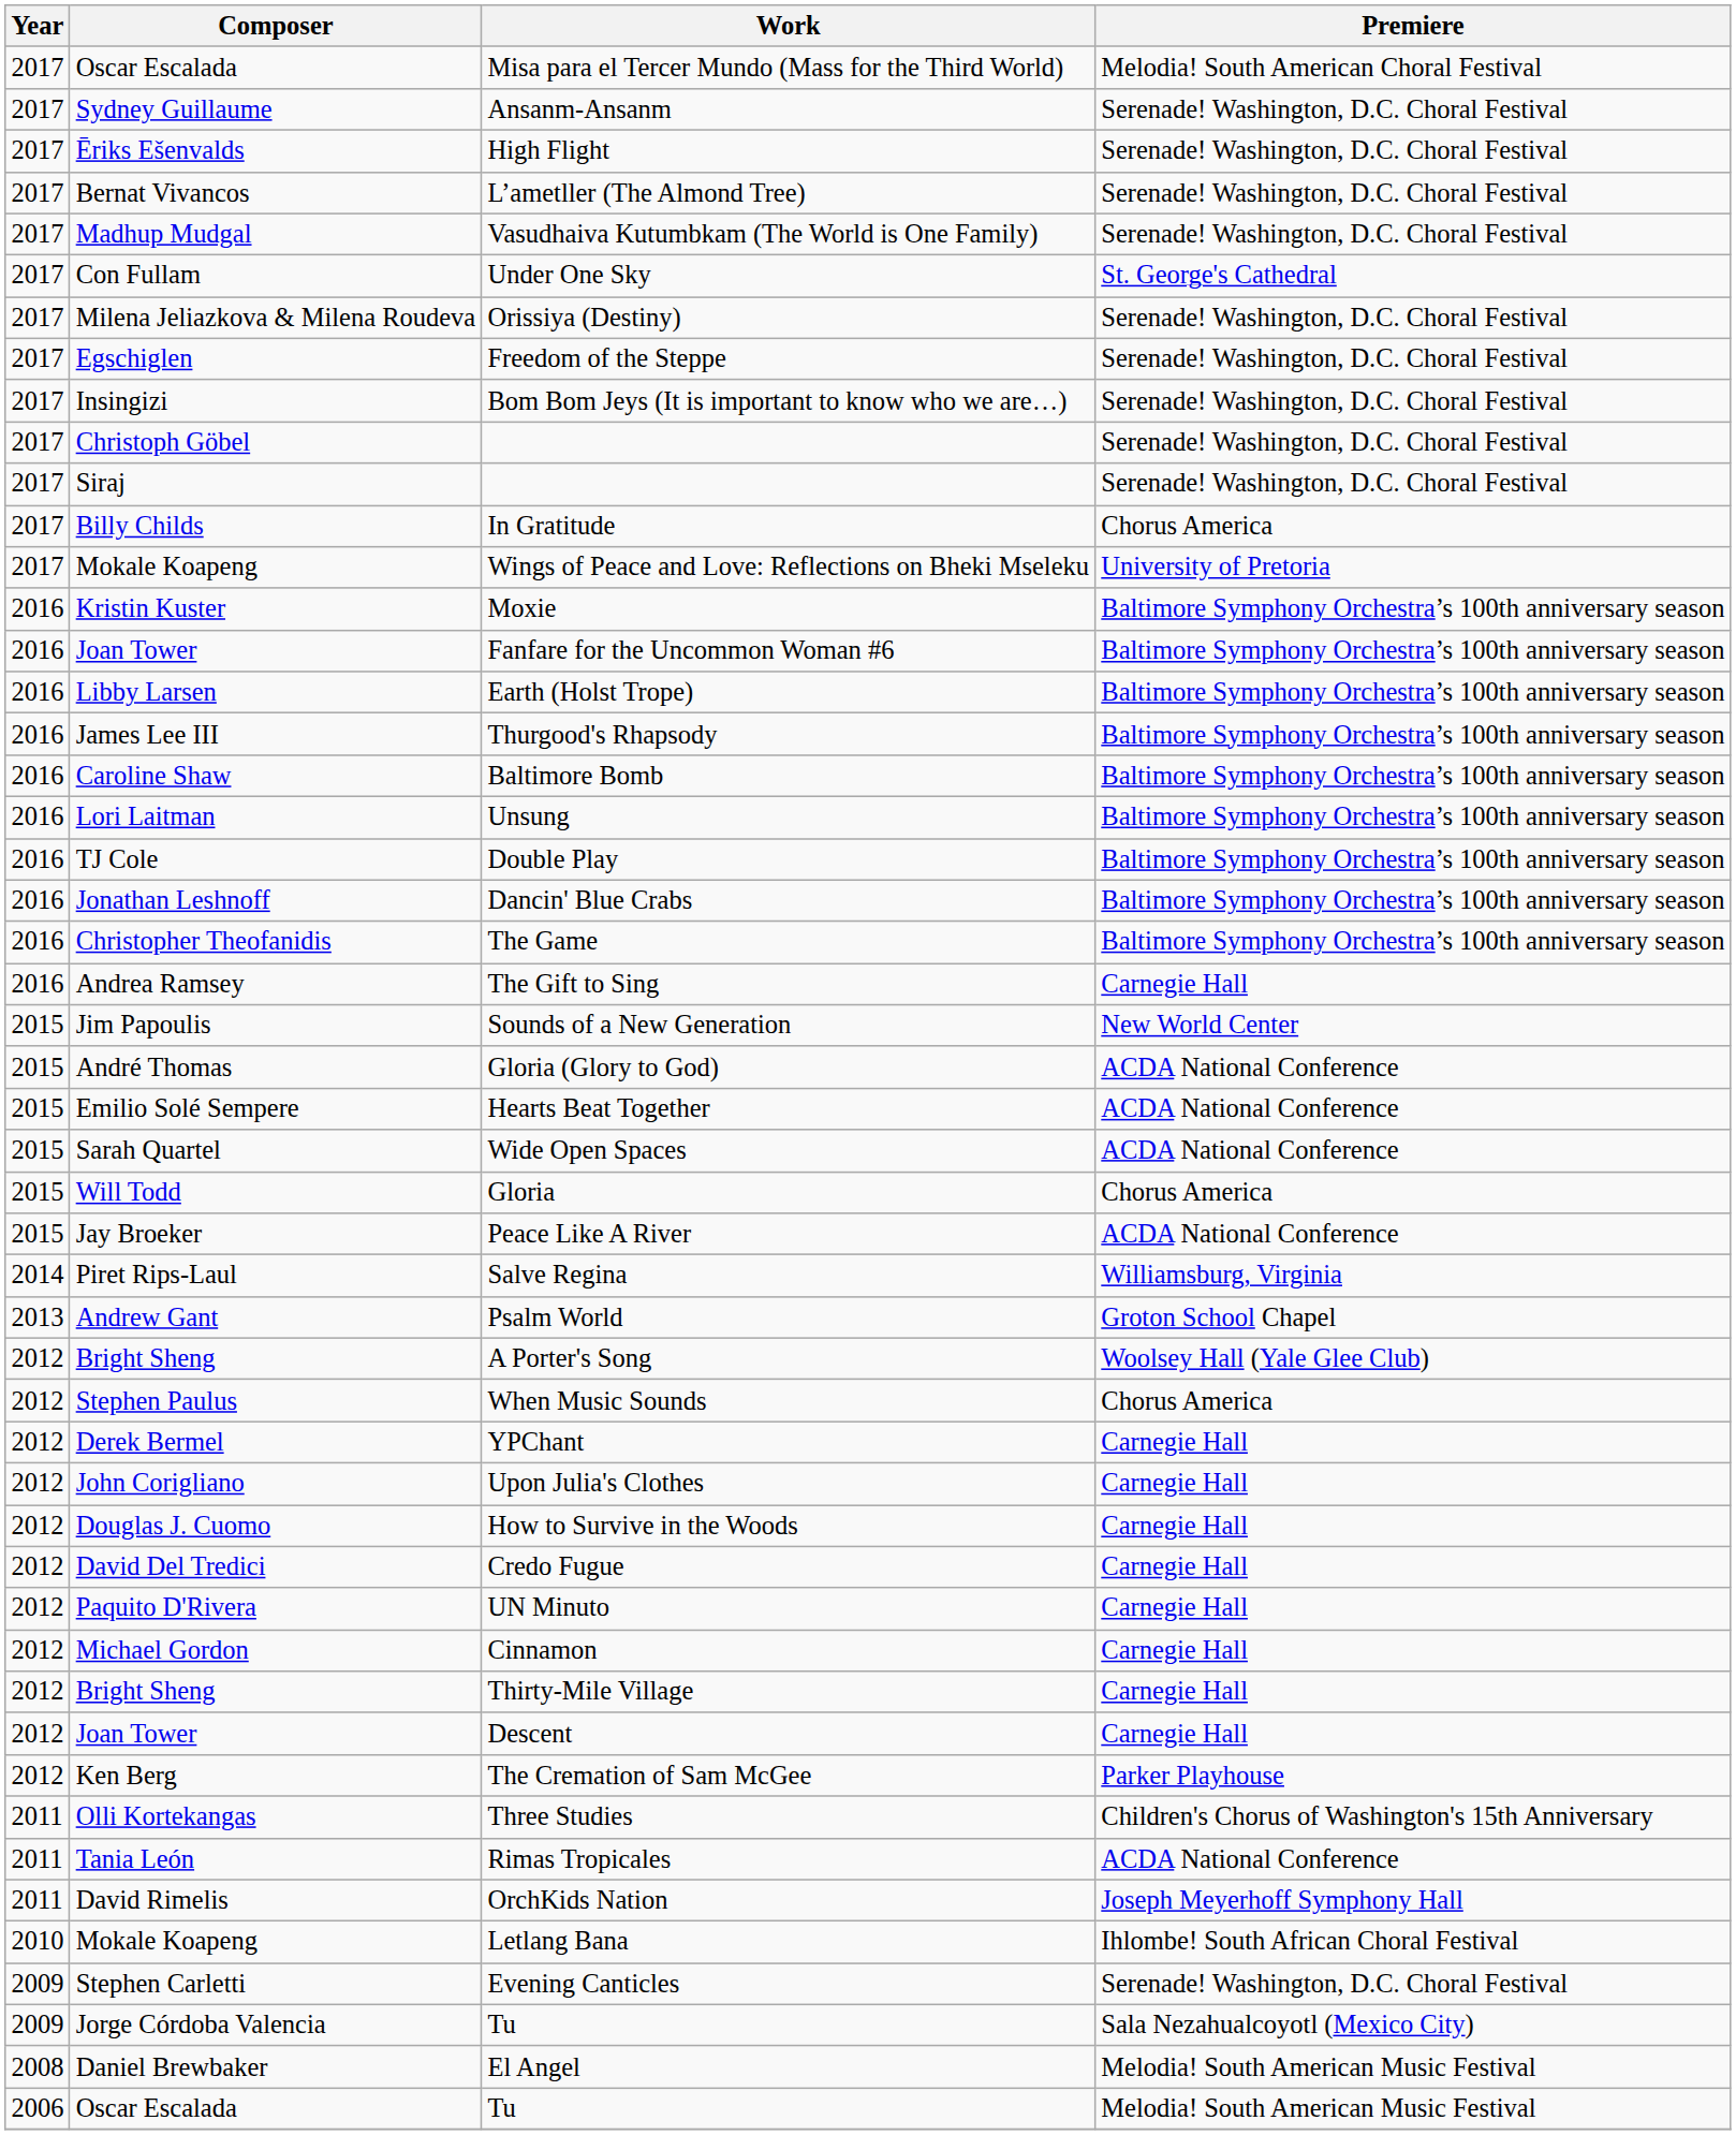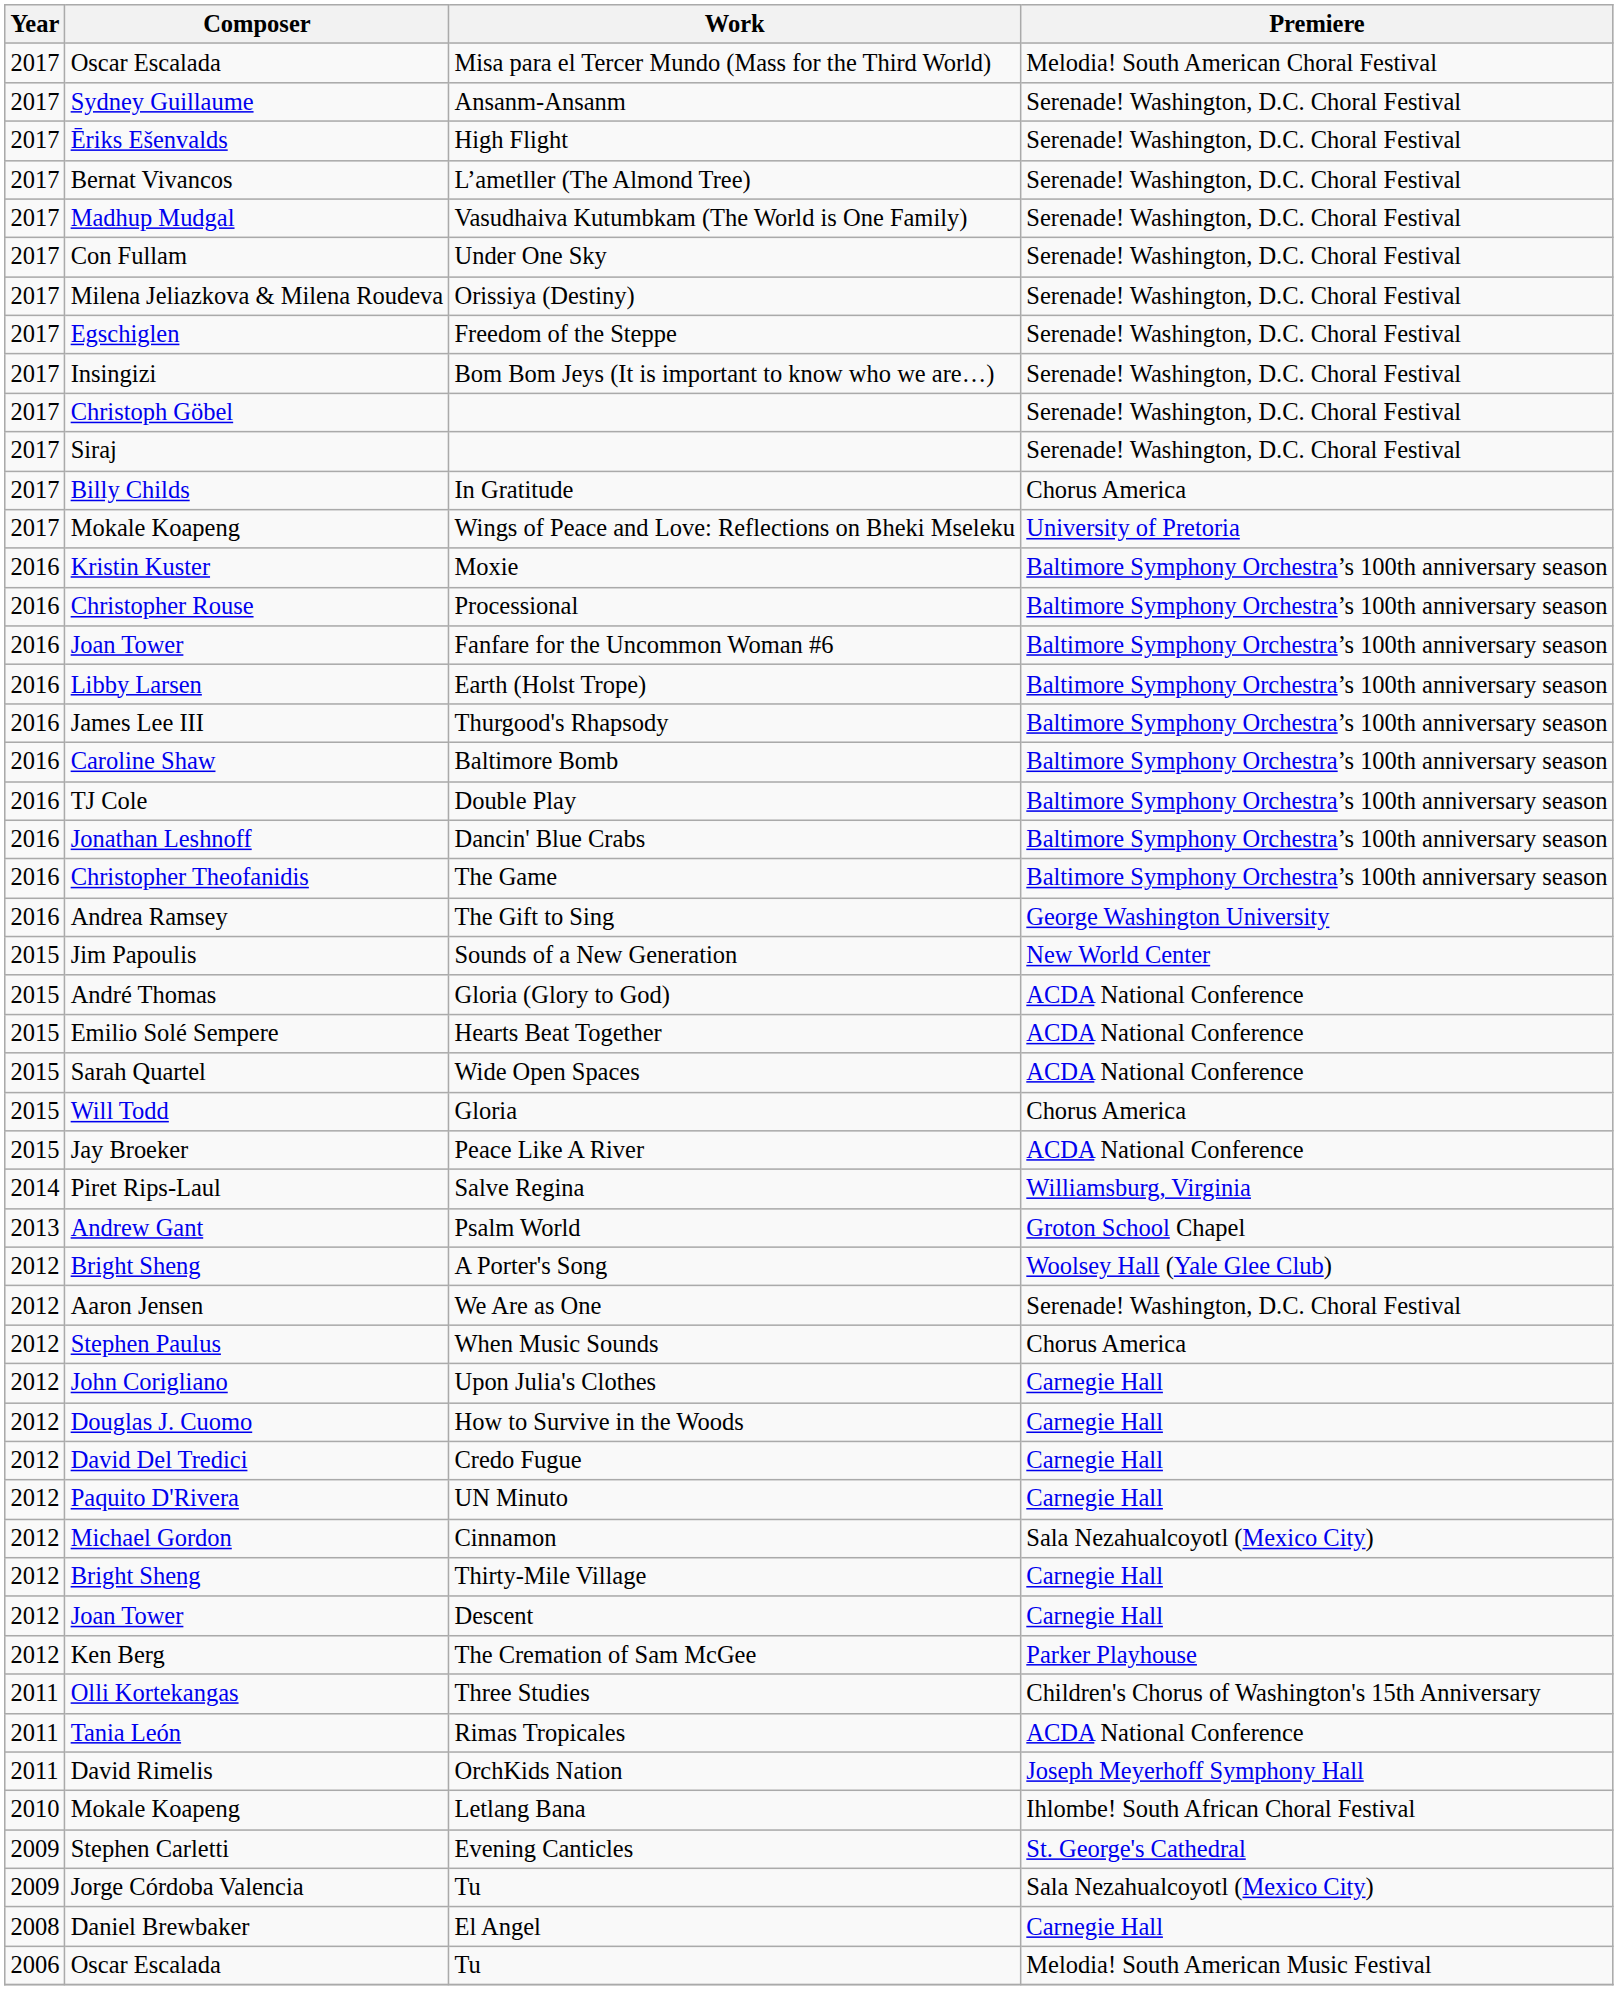Under One Sky | Premiere: St. George's Cathedral -> Serenade! Washington, D.C. Choral Festival
+ row: 2016 | Christopher Rouse | Processional | Baltimore Symphony Orchestra’s 100th anniversary season
- row: 2016 | Lori Laitman | Unsung | Baltimore Symphony Orchestra’s 100th anniversary season
The Gift to Sing | Premiere: Carnegie Hall -> George Washington University
+ row: 2012 | Aaron Jensen | We Are as One | Serenade! Washington, D.C. Choral Festival
- row: 2012 | Derek Bermel | YPChant | Carnegie Hall
Cinnamon | Premiere: Carnegie Hall -> Sala Nezahualcoyotl (Mexico City)
Evening Canticles | Premiere: Serenade! Washington, D.C. Choral Festival -> St. George's Cathedral
El Angel | Premiere: Melodia! South American Music Festival -> Carnegie Hall
